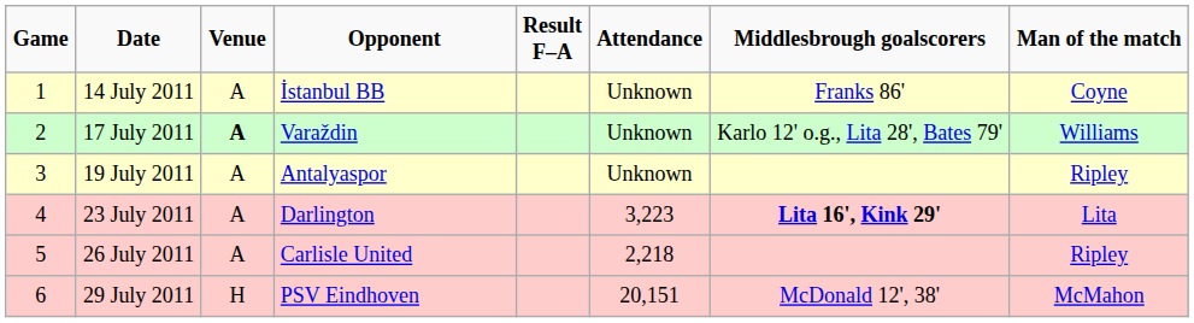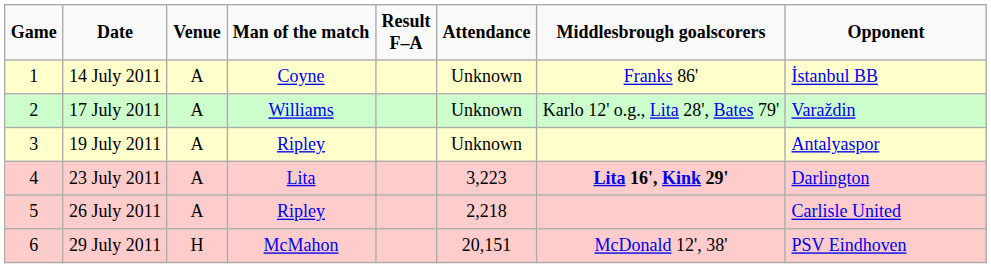columns swapped: Opponent <-> Man of the match
17 July 2011 | Venue: bold -> normal
